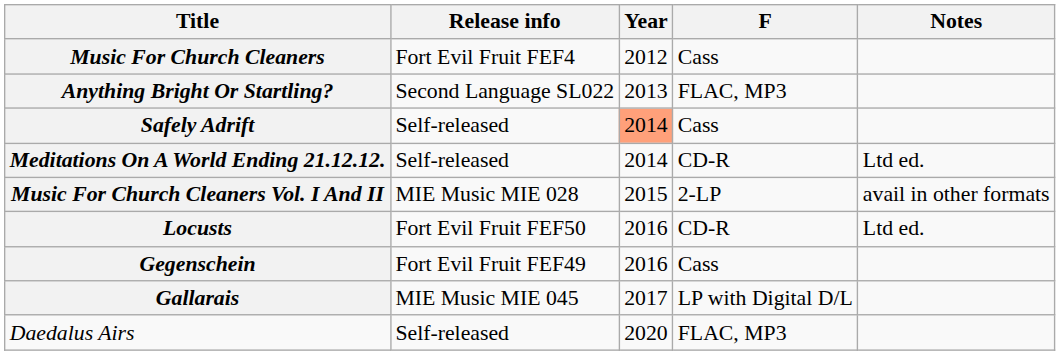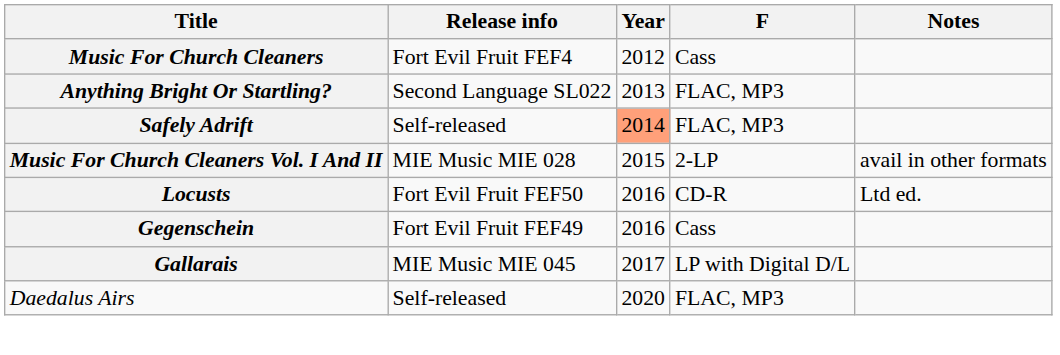Safely Adrift | F: Cass -> FLAC, MP3
- row: Meditations On A World Ending 21.12.12. | Self-released | 2014 | CD-R | Ltd ed.
